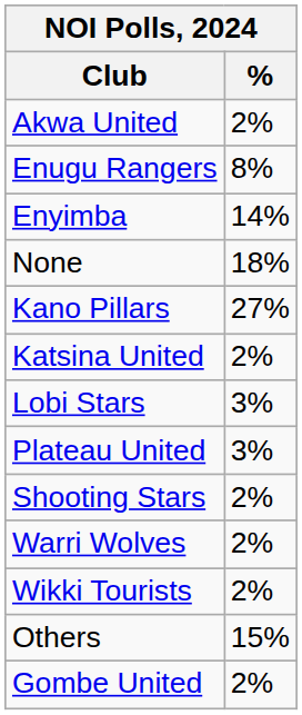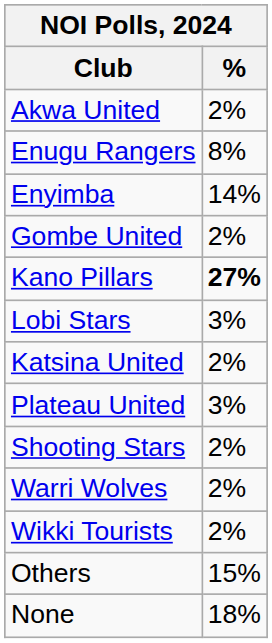rows swapped: Gombe United <-> None
Kano Pillars | %: normal -> bold
rows swapped: Katsina United <-> Lobi Stars
